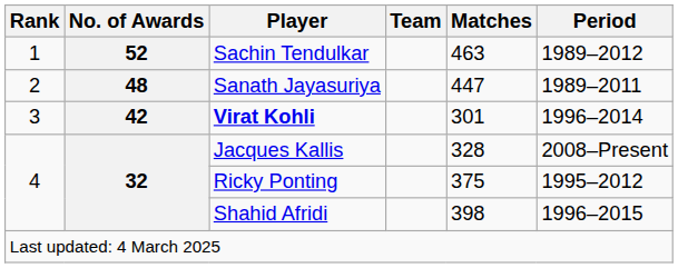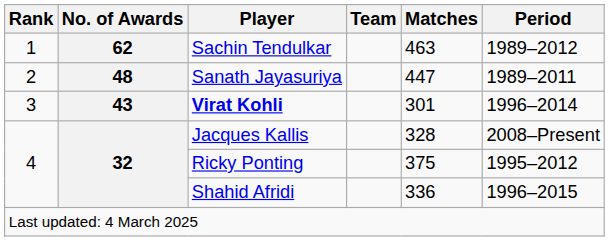Sachin Tendulkar | No. of Awards: 52 -> 62
Virat Kohli | No. of Awards: 42 -> 43
Shahid Afridi | Matches: 398 -> 336
